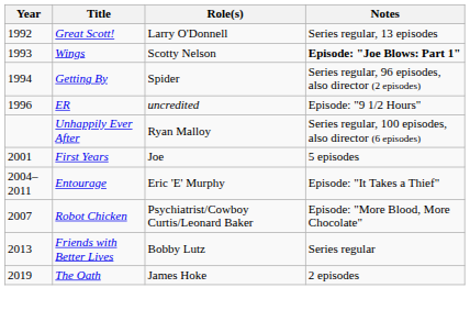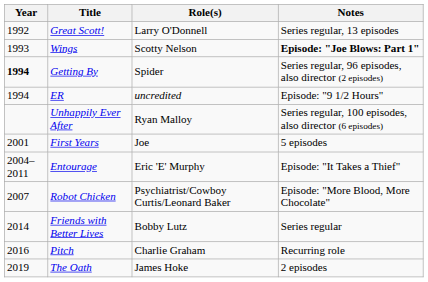Getting By | Year: normal -> bold
ER | Year: 1996 -> 1994
Friends with Better Lives | Year: 2013 -> 2014
+ row: 2016 | Pitch | Charlie Graham | Recurring role
